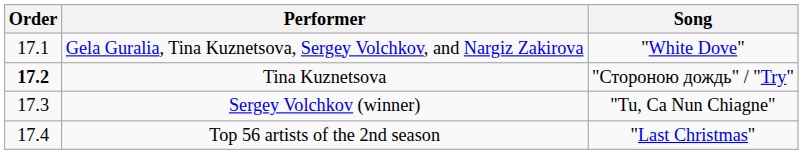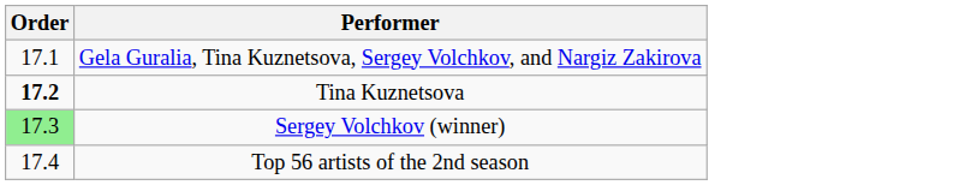- column: Song | "White Dove" | "Стороною дождь" / "Try" | "Tu, Ca Nun Chiagne" | "Last Christmas"
Sergey Volchkov (winner) | Order: no background -> lightgreen background
